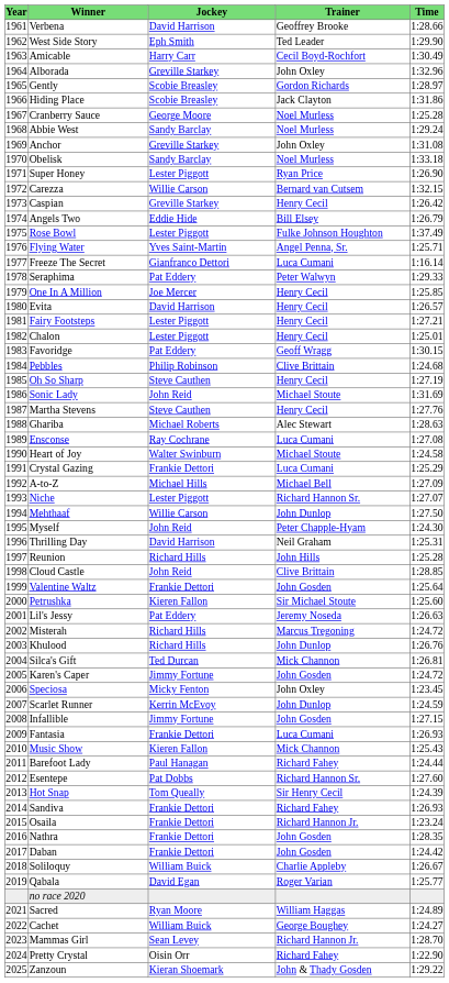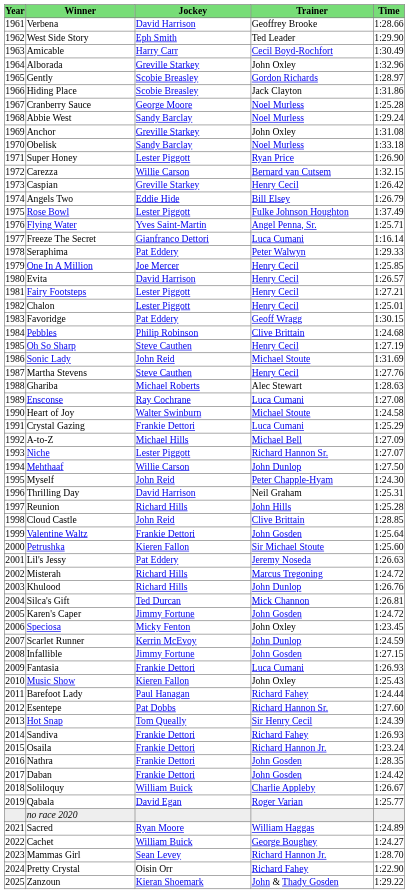Music Show | Trainer: Mick Channon -> John Oxley
